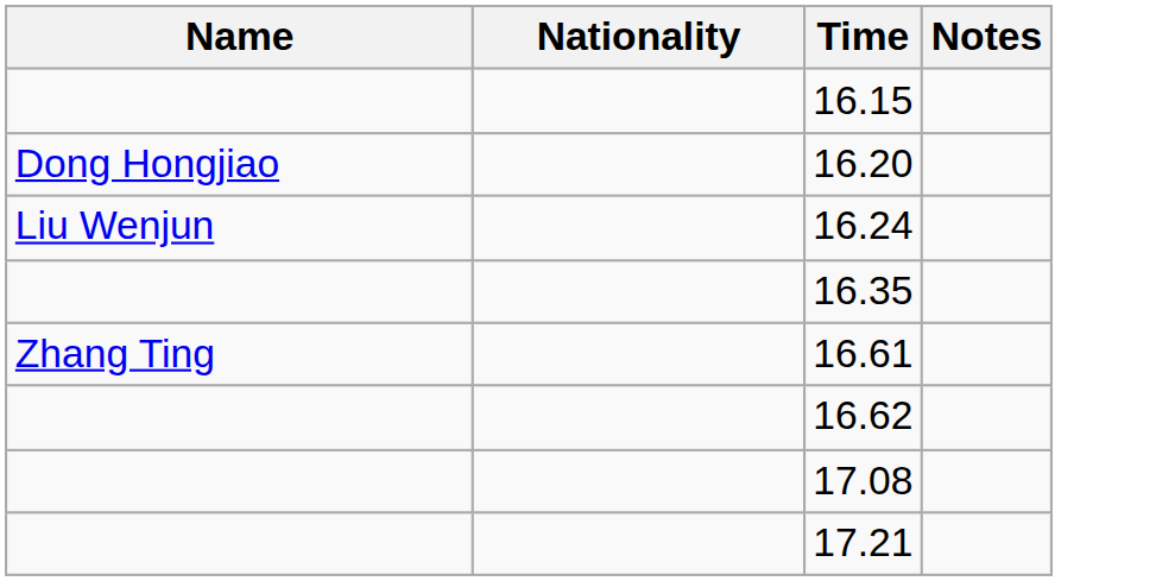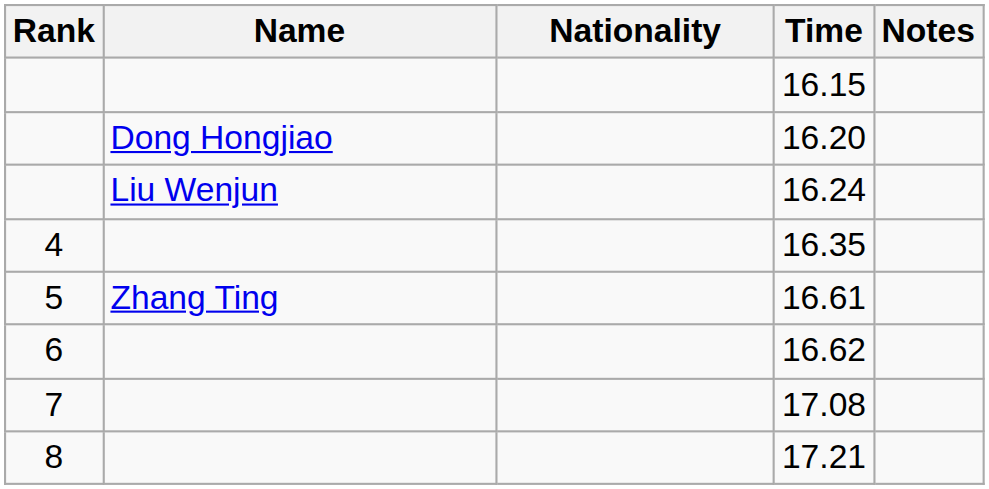+ column: Rank | 4 | 5 | 6 | 7 | 8
